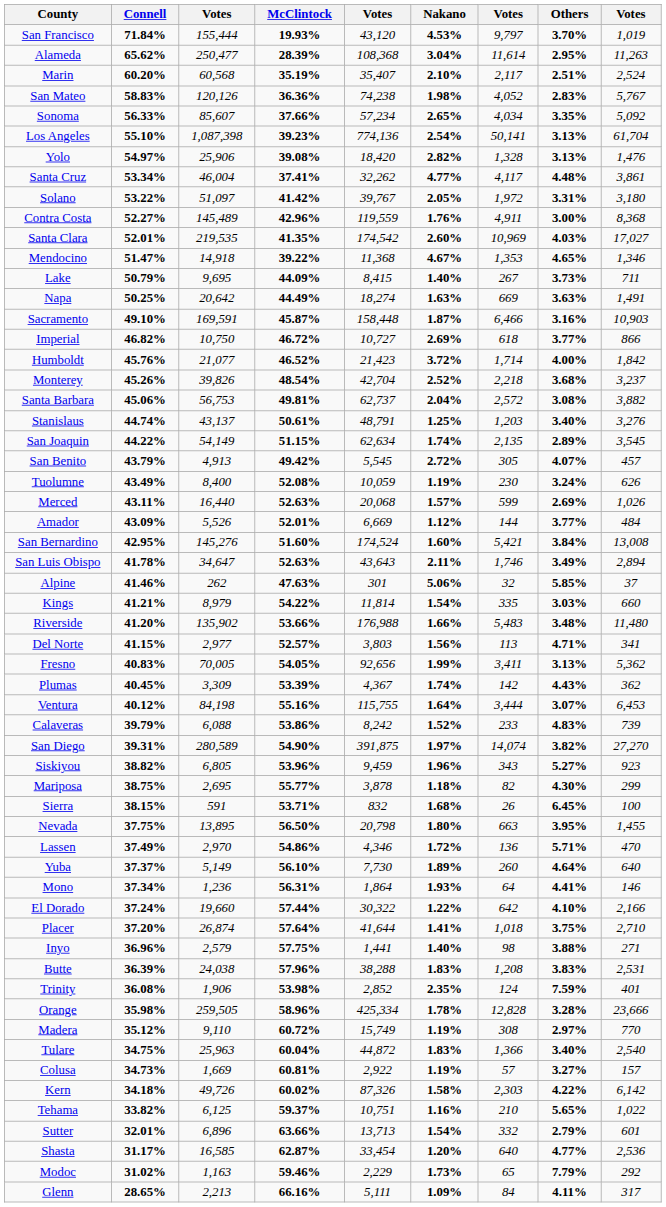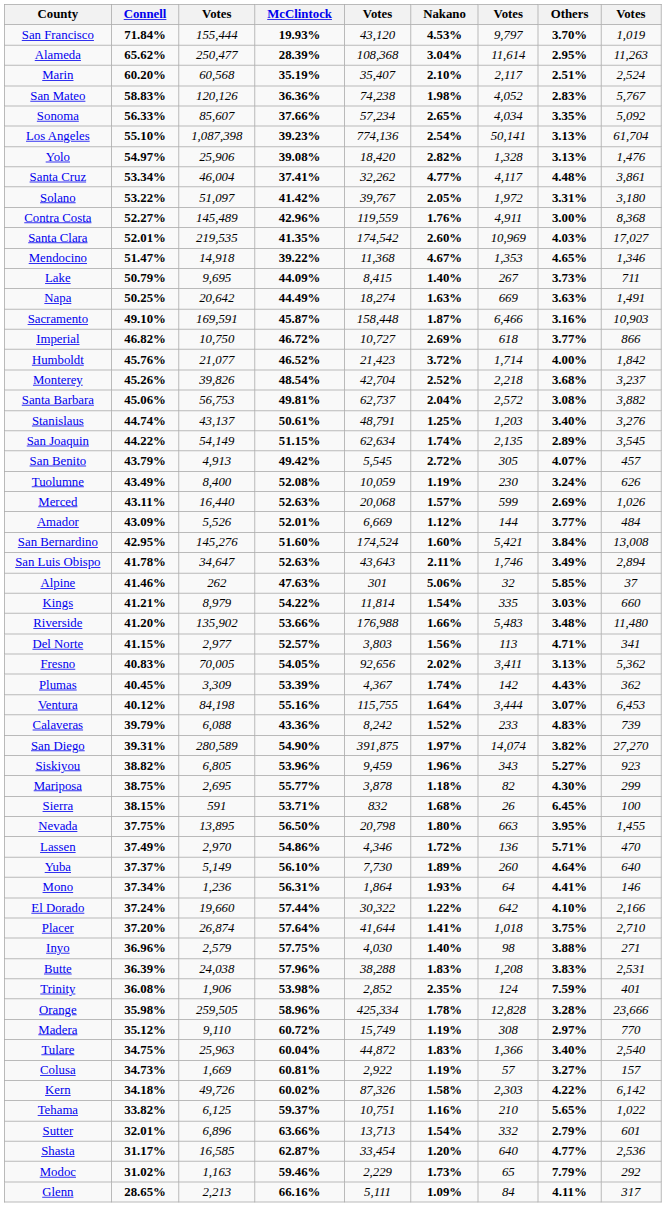Fresno | Nakano: 1.99% -> 2.02%
Calaveras | McClintock: 53.86% -> 43.36%
Inyo | column 5: 1,441 -> 4,030
